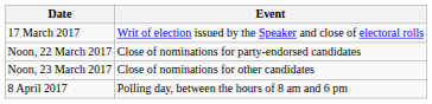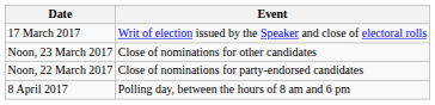rows swapped: Noon, 22 March 2017 <-> Noon, 23 March 2017
